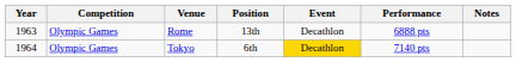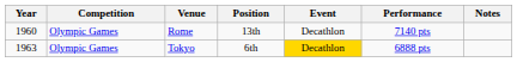Rome | Year: 1963 -> 1960
Rome | Performance: 6888 pts -> 7140 pts
Tokyo | Year: 1964 -> 1963
Tokyo | Performance: 7140 pts -> 6888 pts
